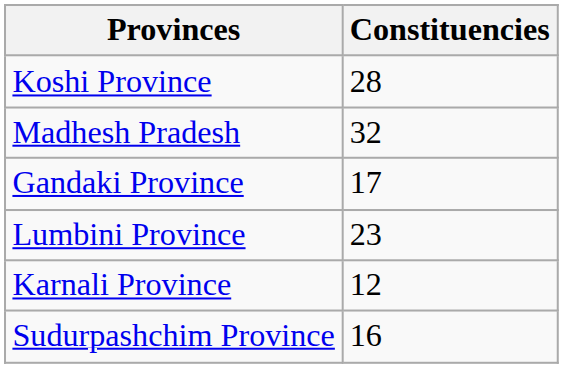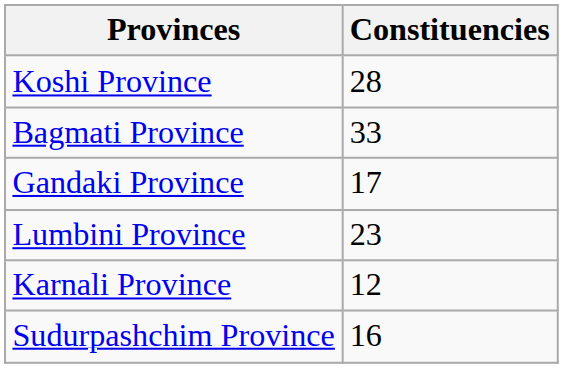- row: Madhesh Pradesh | 32
+ row: Bagmati Province | 33
